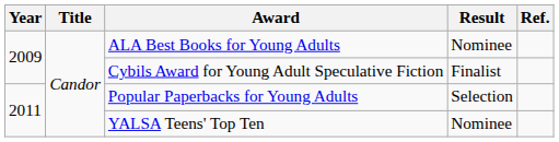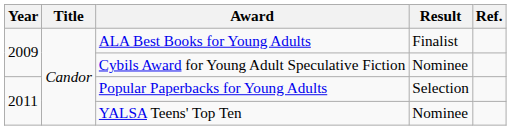ALA Best Books for Young Adults | Result: Nominee -> Finalist
Cybils Award for Young Adult Speculative Fiction | Result: Finalist -> Nominee
